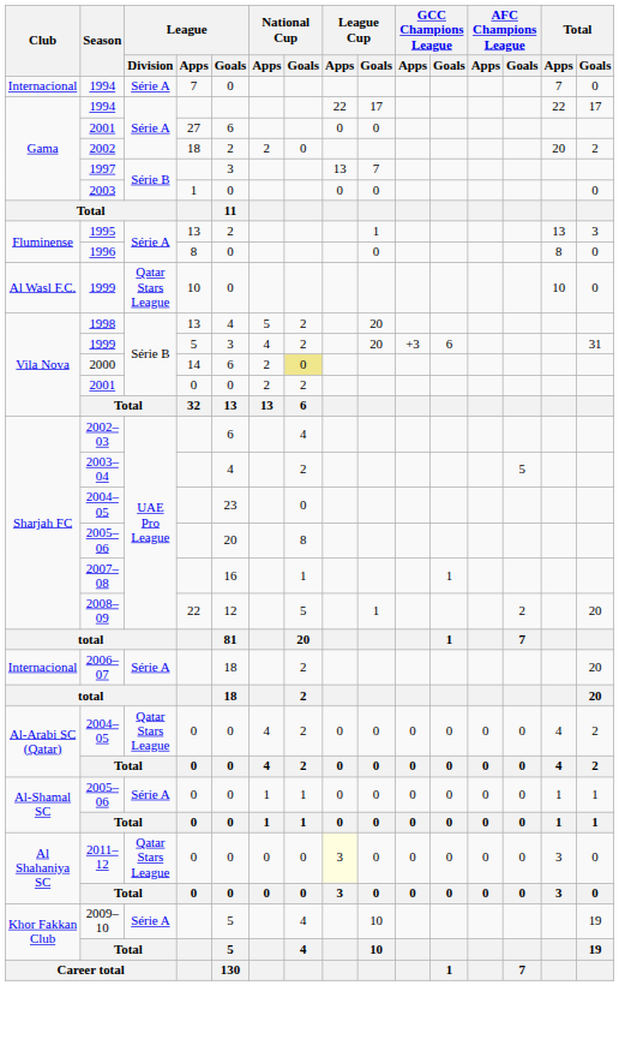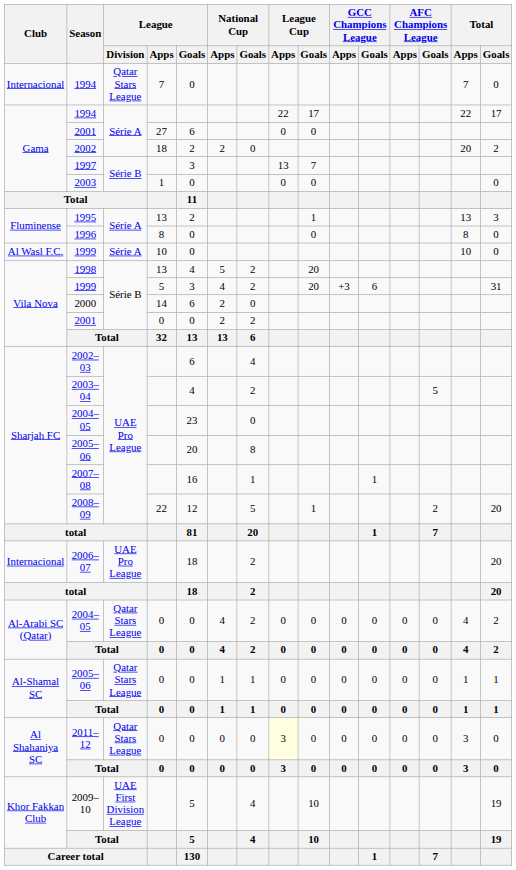1994 / 7 | League / Division: Série A -> Qatar Stars League
1999 / 10 | League / Division: Qatar Stars League -> Série A
2000 | National Cup / Goals: khaki background -> no background
2006–07 | League / Division: Série A -> UAE Pro League
2005–06 / 0 | League / Division: Série A -> Qatar Stars League
2009–10 | League / Division: Série A -> UAE First Division League
